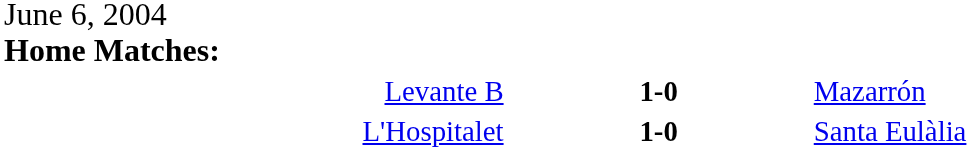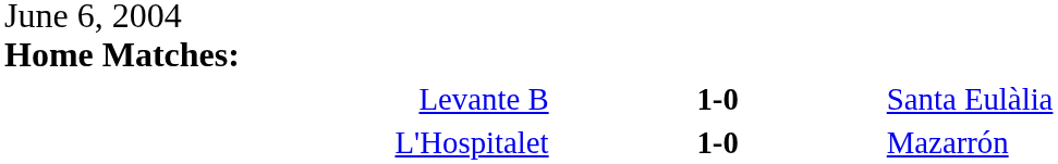Levante B | column 3: Mazarrón -> Santa Eulàlia
L'Hospitalet | column 3: Santa Eulàlia -> Mazarrón
